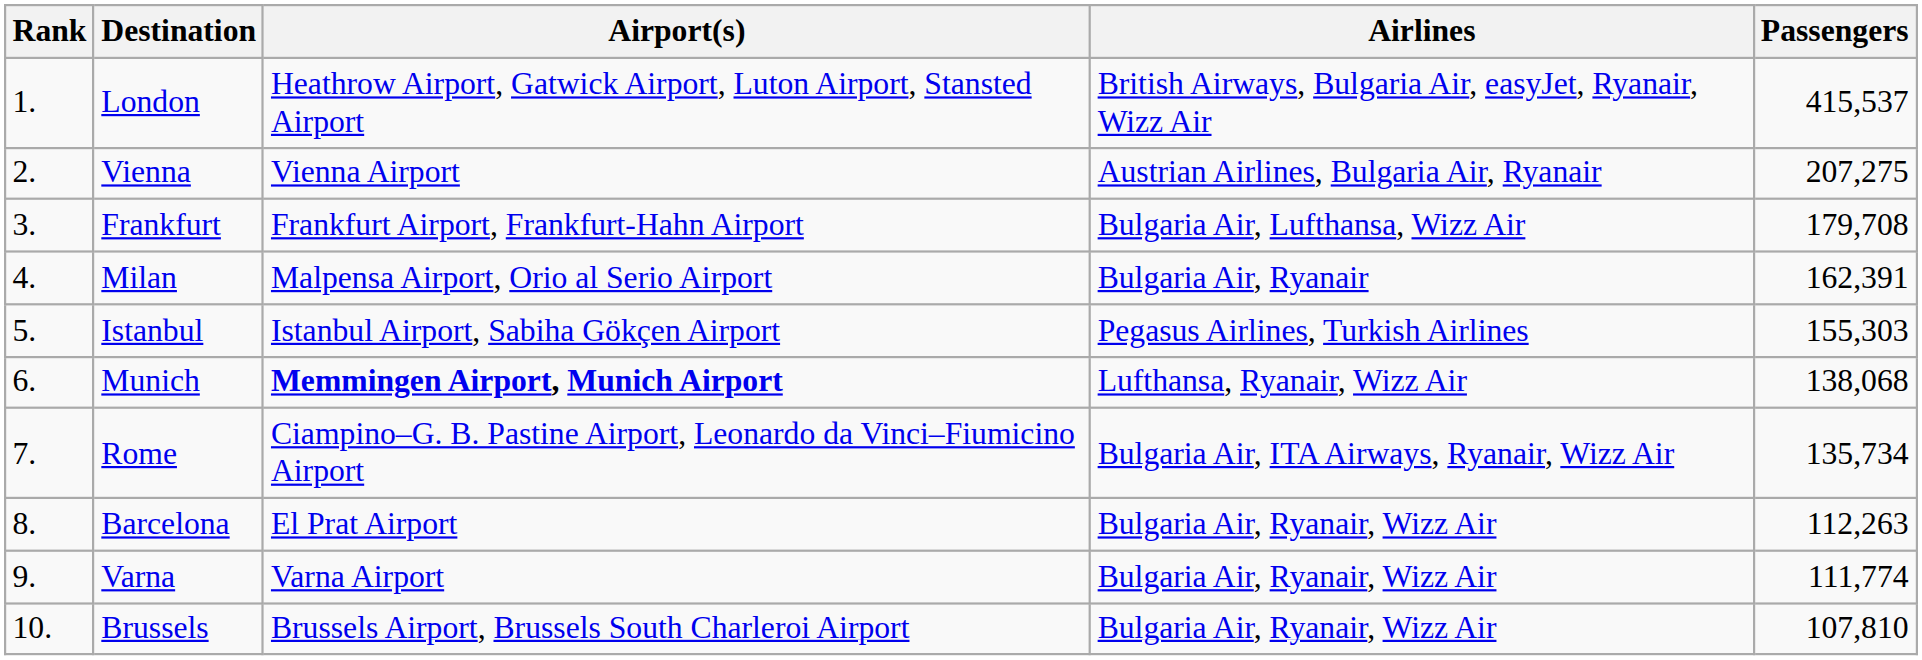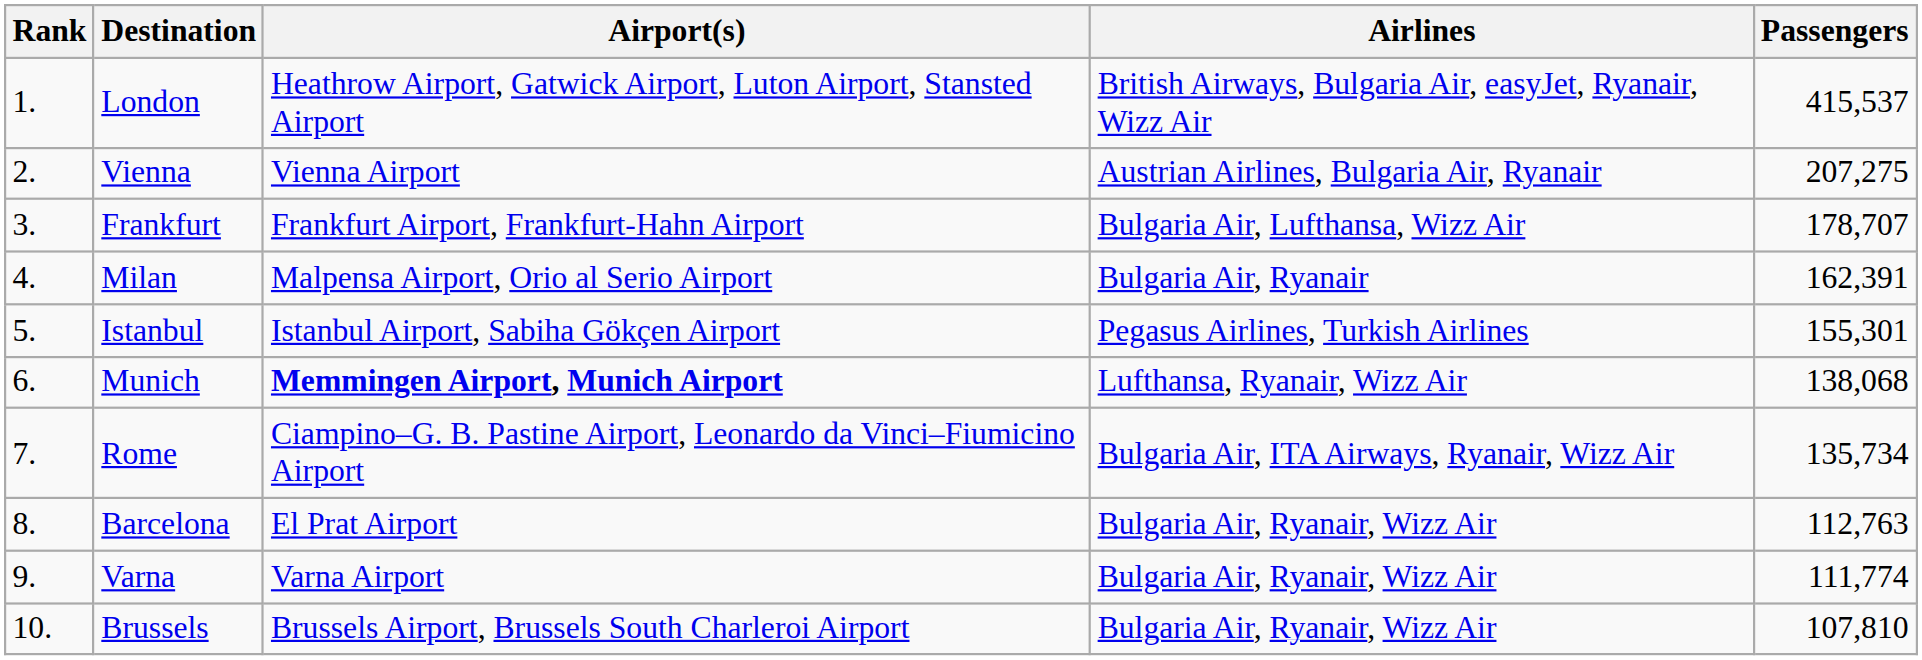Frankfurt | Passengers: 179,708 -> 178,707
Istanbul | Passengers: 155,303 -> 155,301
Barcelona | Passengers: 112,263 -> 112,763
